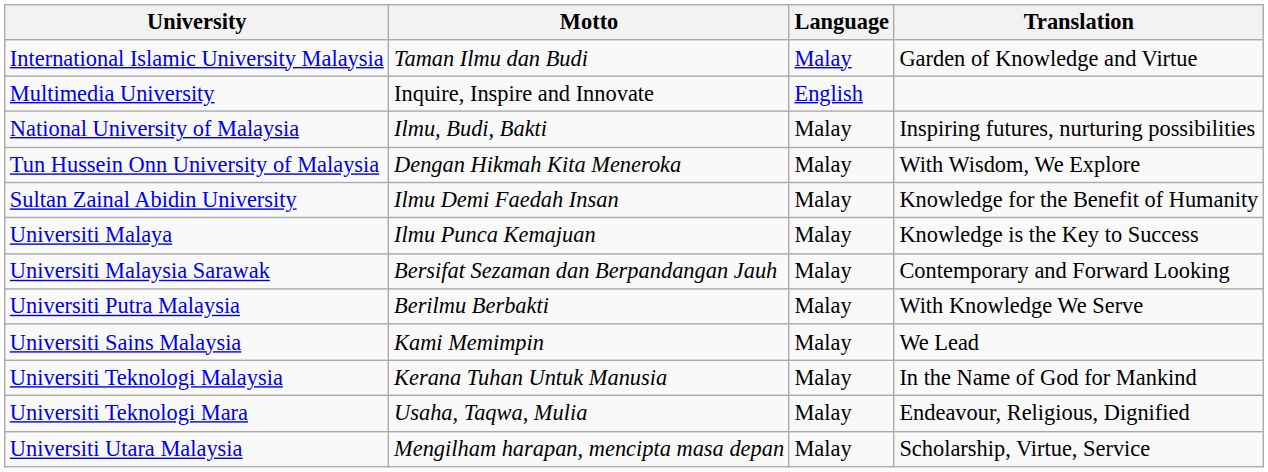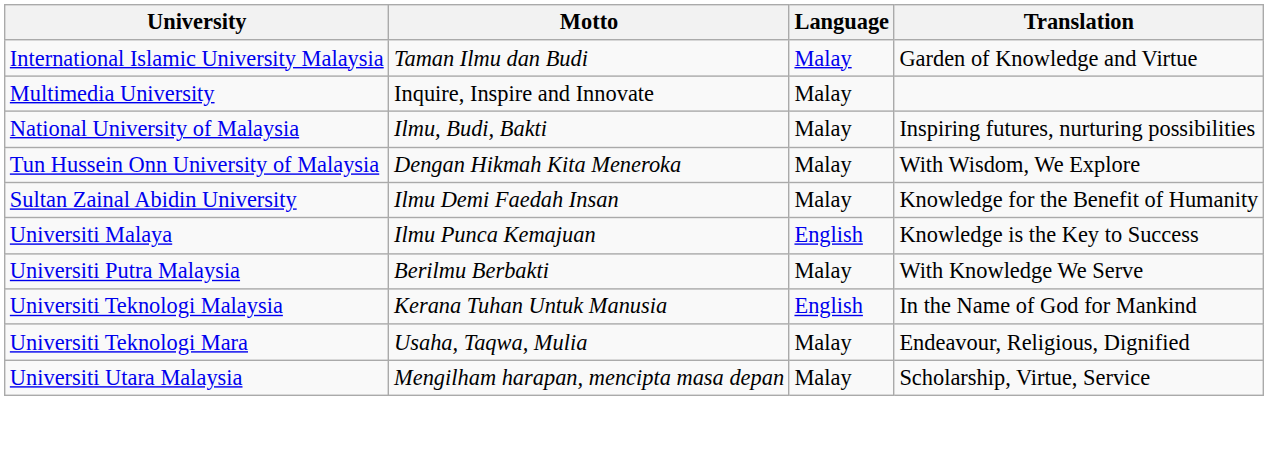Multimedia University | Language: English -> Malay
Universiti Malaya | Language: Malay -> English
- row: Universiti Malaysia Sarawak | Bersifat Sezaman dan Berpandangan Jauh | Malay | Contemporary and Forward Looking
- row: Universiti Sains Malaysia | Kami Memimpin | Malay | We Lead
Universiti Teknologi Malaysia | Language: Malay -> English
